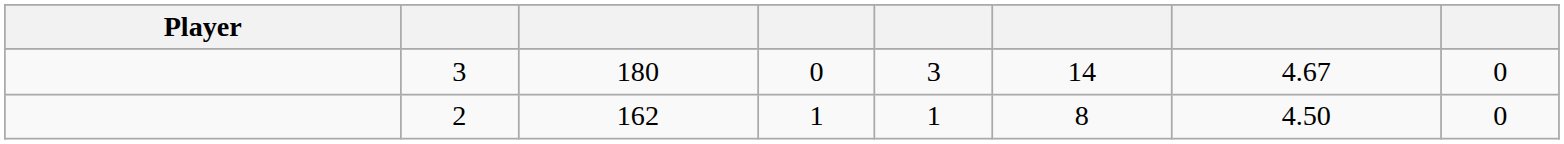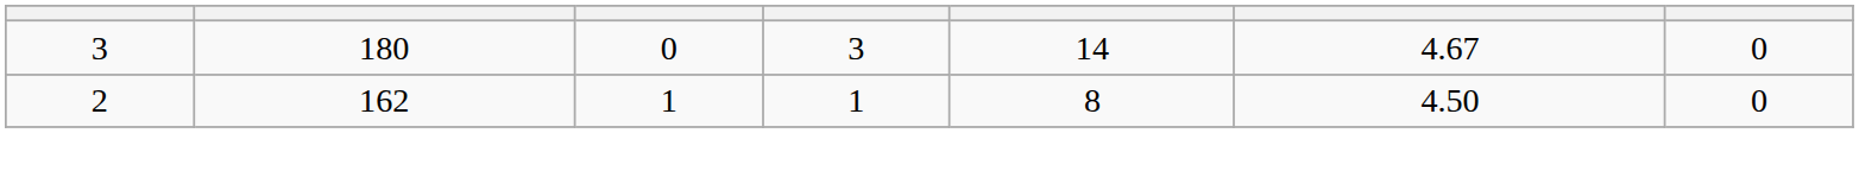- column: Player
